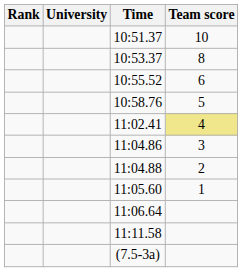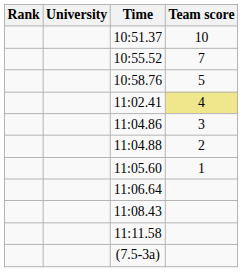- row: 10:53.37 | 8
10:55.52 | Team score: 6 -> 7
+ row: 11:08.43
